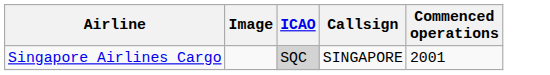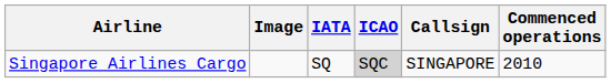+ column: IATA | SQ
Singapore Airlines Cargo | Commenced operations: 2001 -> 2010
